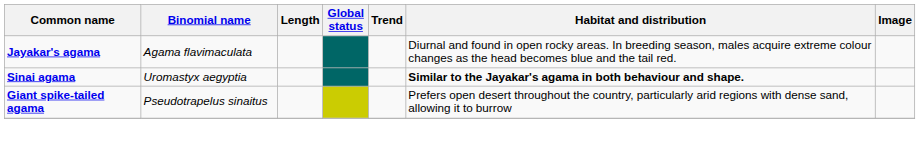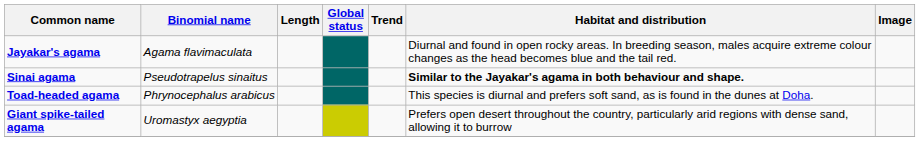Sinai agama | Binomial name: Uromastyx aegyptia -> Pseudotrapelus sinaitus
+ row: Toad-headed agama | Phrynocephalus arabicus | This species is diurnal and prefers soft sand, as is found in the dunes at Doha.
Giant spike-tailed agama | Binomial name: Pseudotrapelus sinaitus -> Uromastyx aegyptia
